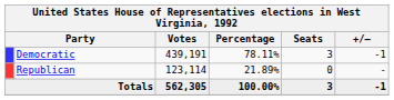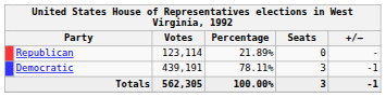rows swapped: Democratic <-> Republican
